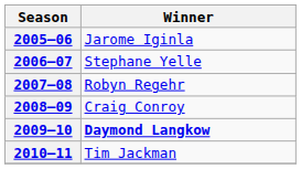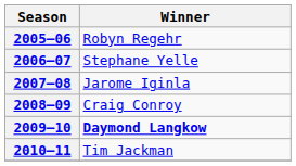2005–06 | Winner: Jarome Iginla -> Robyn Regehr
2007–08 | Winner: Robyn Regehr -> Jarome Iginla
